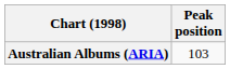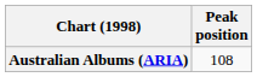Australian Albums (ARIA) | Peak position: 103 -> 108
